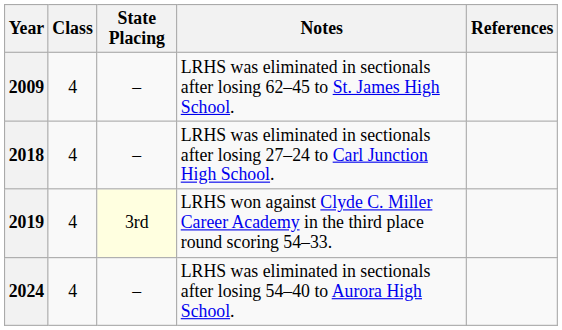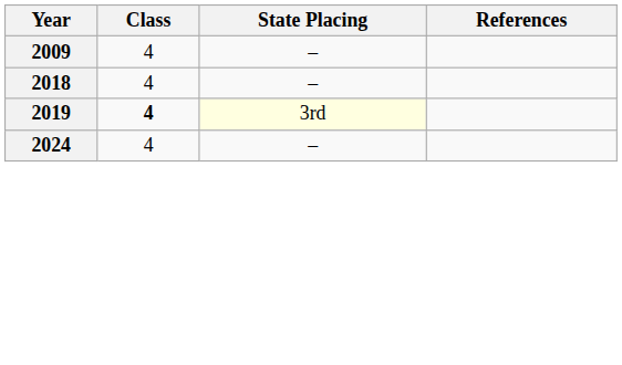- column: Notes | LRHS was eliminated in sectionals after losing 62–45 to St. James High School. | LRHS was eliminated in sectionals after losing 27–24 to Carl Junction High School. | LRHS won against Clyde C. Miller Career Academy in the third place round scoring 54–33. | LRHS was eliminated in sectionals after losing 54–40 to Aurora High School.
2019 | Class: normal -> bold
